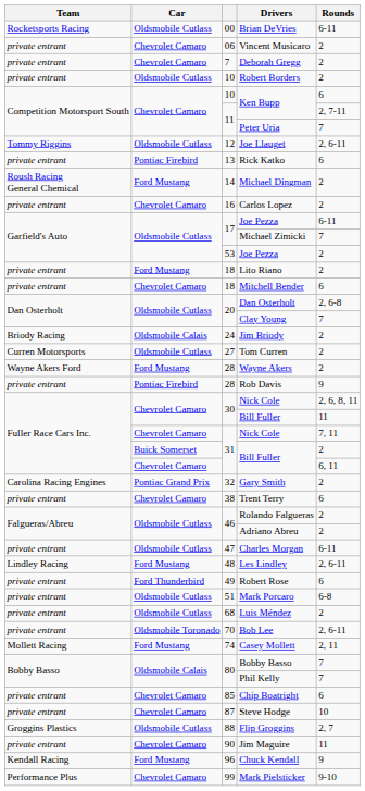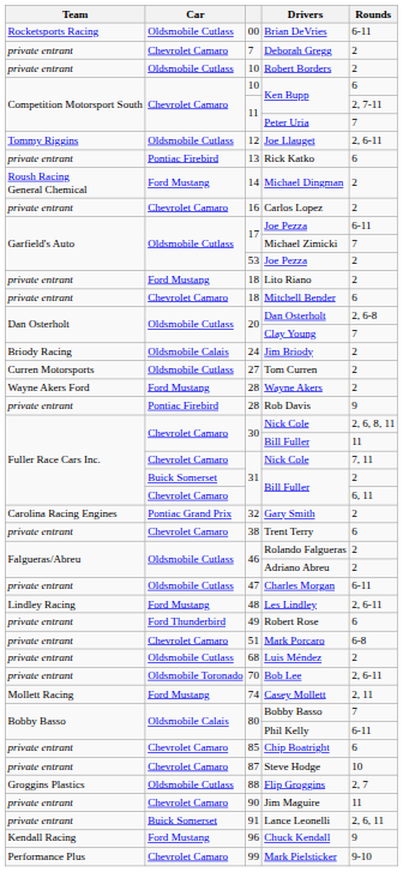- row: private entrant | Chevrolet Camaro | 06 | Vincent Musicaro | 2
Mark Porcaro | Car: Oldsmobile Cutlass -> Chevrolet Camaro
Phil Kelly | Rounds: 7 -> 6-11
+ row: private entrant | Buick Somerset | 91 | Lance Leonelli | 2, 6, 11
